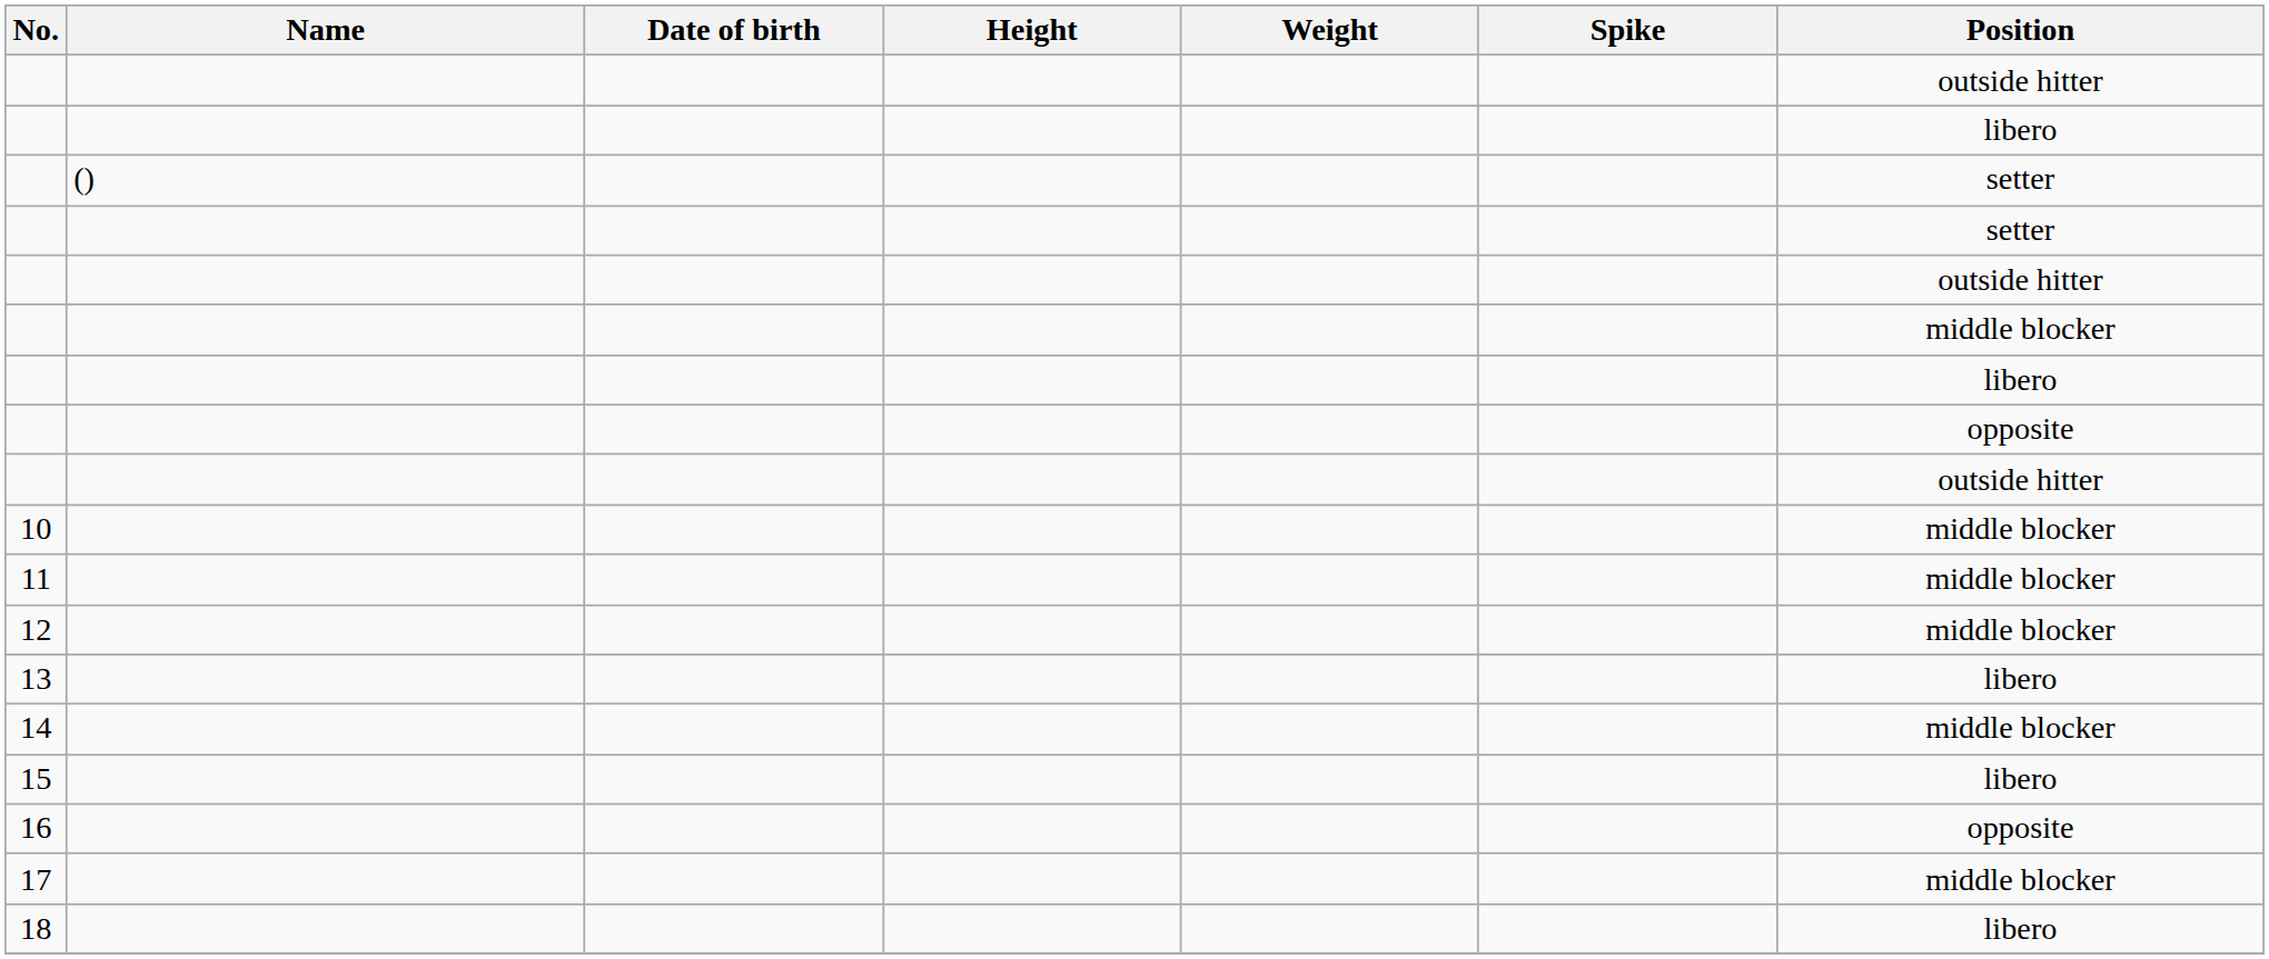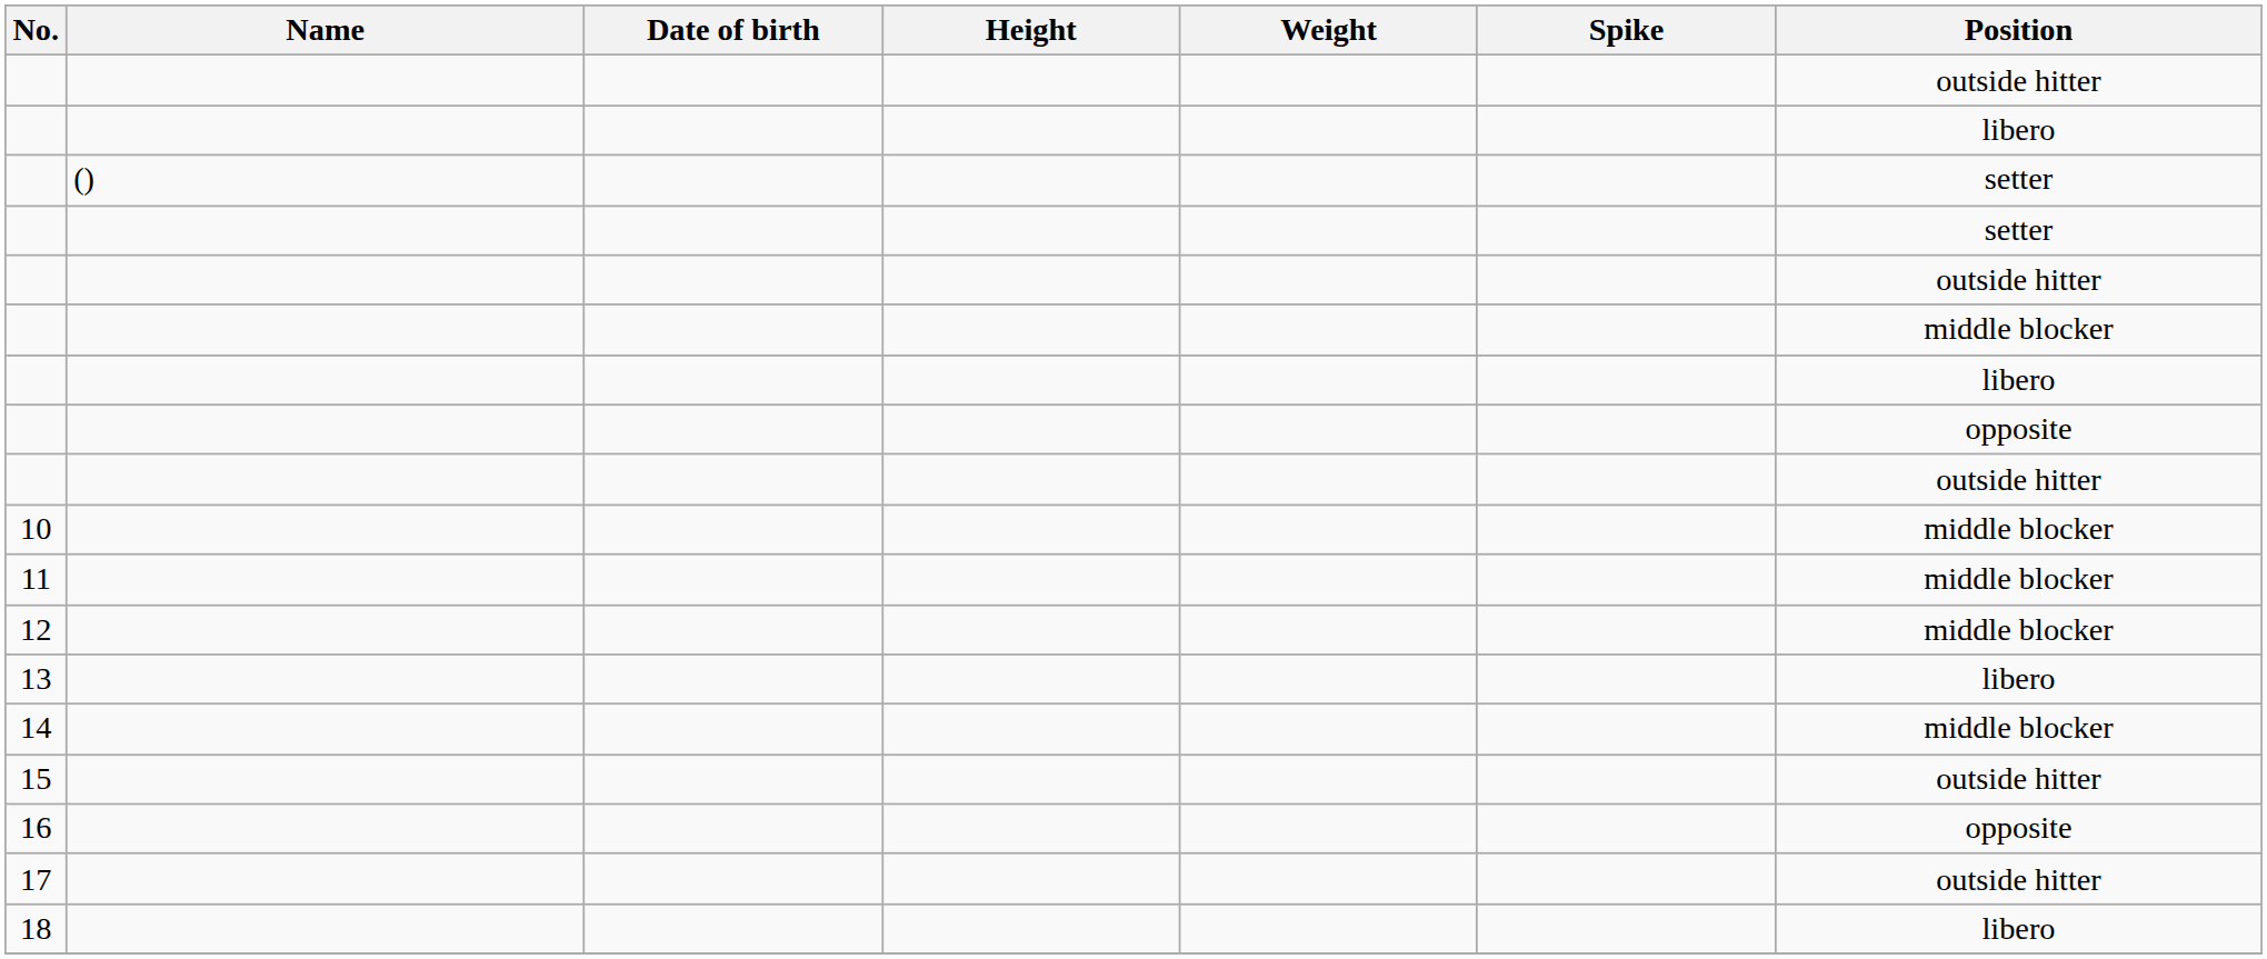15 | Position: libero -> outside hitter
17 | Position: middle blocker -> outside hitter
